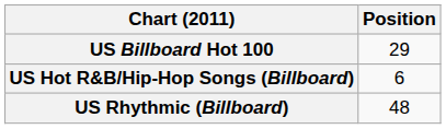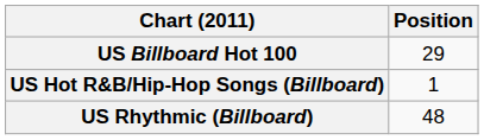US Hot R&B/Hip-Hop Songs (Billboard) | Position: 6 -> 1
